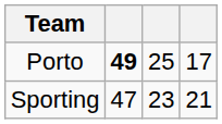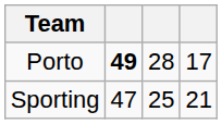Porto | column 3: 25 -> 28
Sporting | column 3: 23 -> 25
